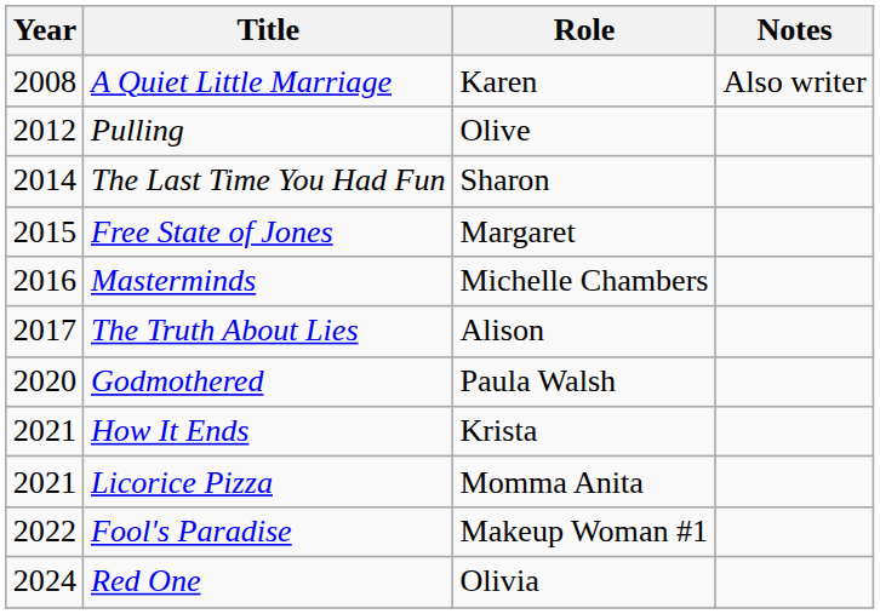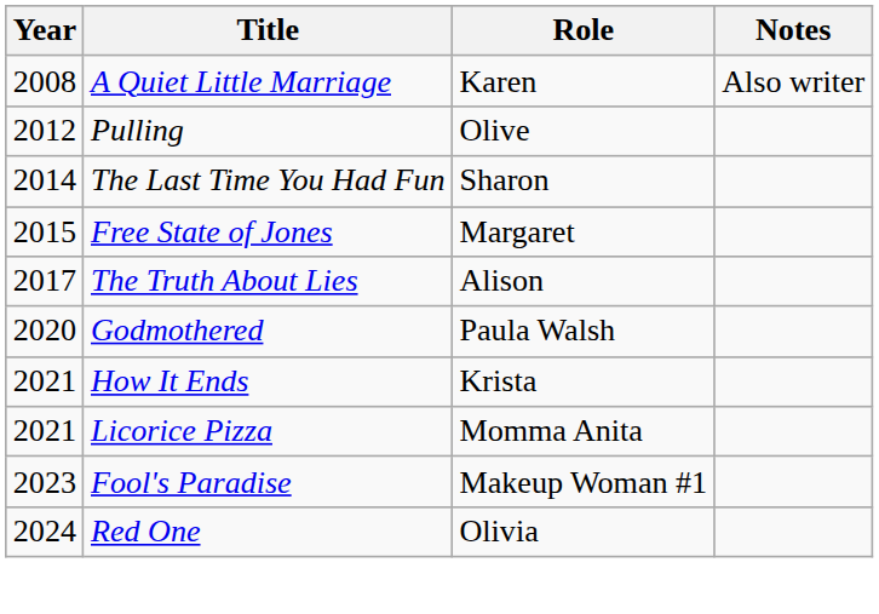- row: 2016 | Masterminds | Michelle Chambers
Fool's Paradise | Year: 2022 -> 2023
